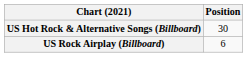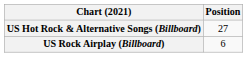US Hot Rock & Alternative Songs (Billboard) | Position: 30 -> 27
